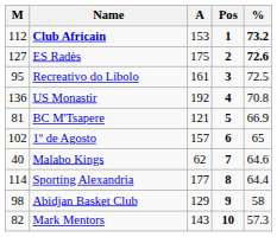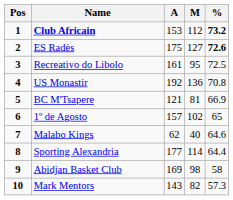columns swapped: Pos <-> M
Abidjan Basket Club | A: 129 -> 169
